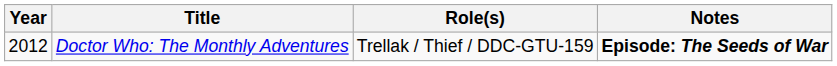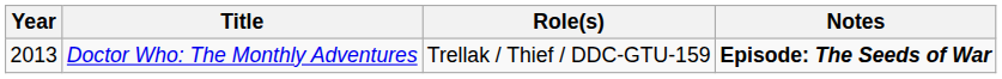Doctor Who: The Monthly Adventures | Year: 2012 -> 2013
